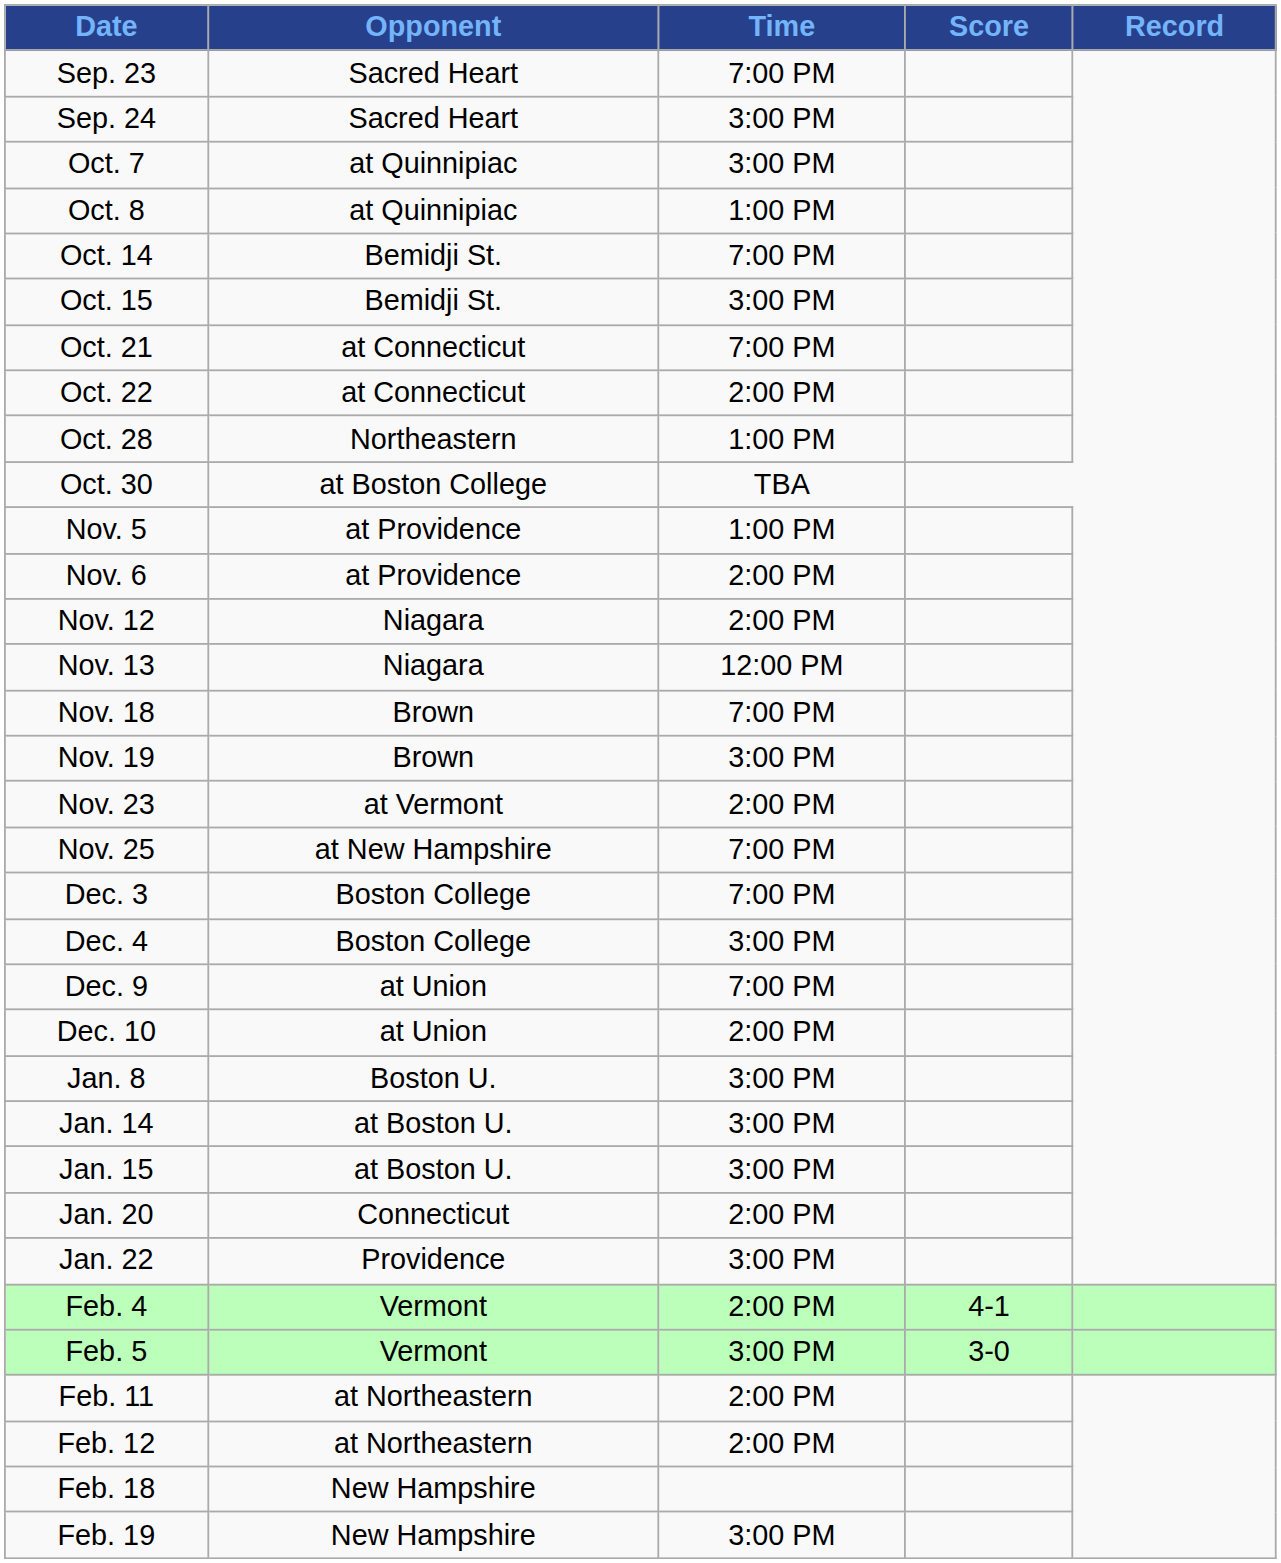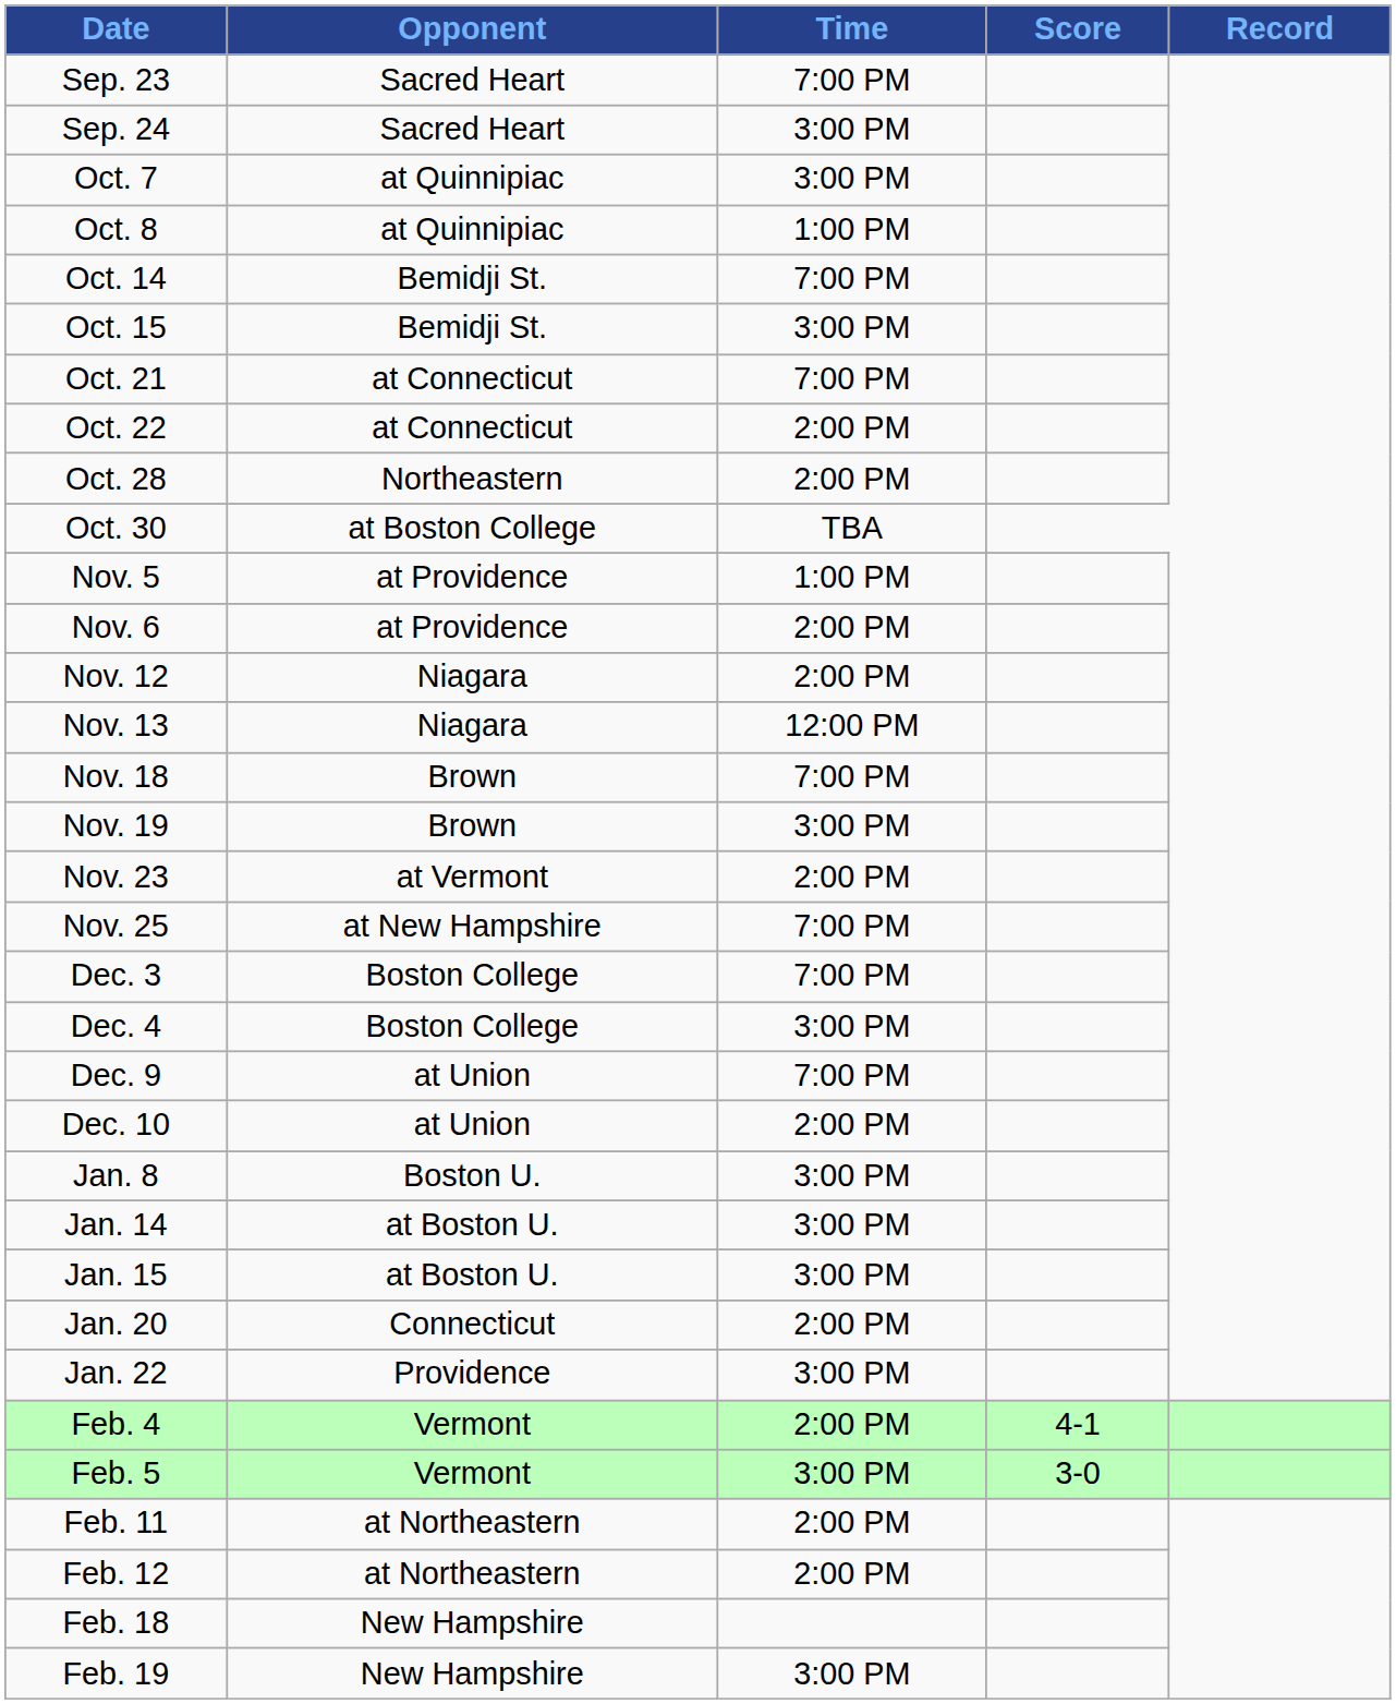Oct. 28 | Time: 1:00 PM -> 2:00 PM
